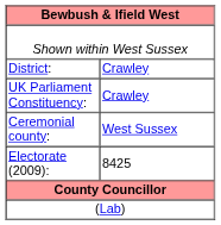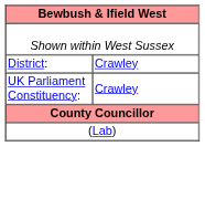- row: Ceremonial county: | West Sussex
- row: Electorate (2009): | 8425
